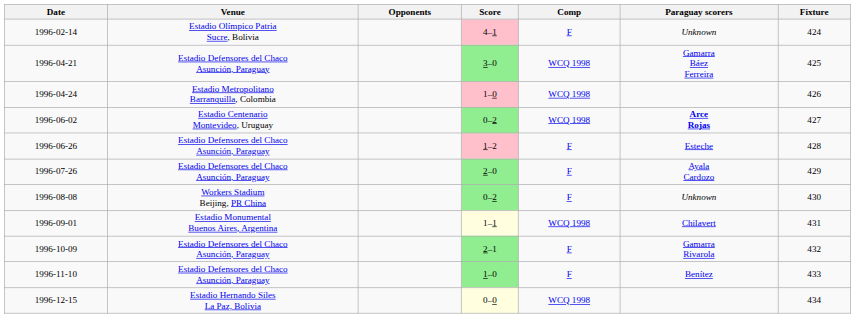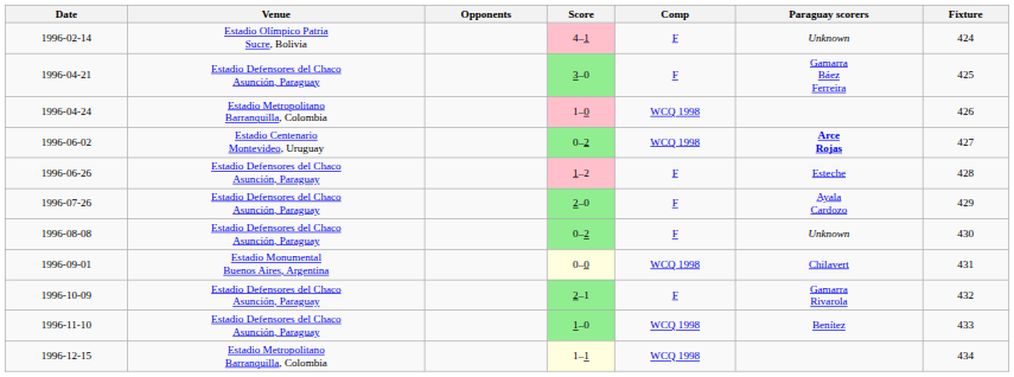1996-04-21 | Comp: WCQ 1998 -> F
1996-08-08 | Venue: Workers Stadium Beijing, PR China -> Estadio Defensores del Chaco Asunción, Paraguay
1996-09-01 | Score: 1–1 -> 0–0
1996-11-10 | Comp: F -> WCQ 1998
1996-12-15 | Venue: Estadio Hernando Siles La Paz, Bolivia -> Estadio Metropolitano Barranquilla, Colombia
1996-12-15 | Score: 0–0 -> 1–1
